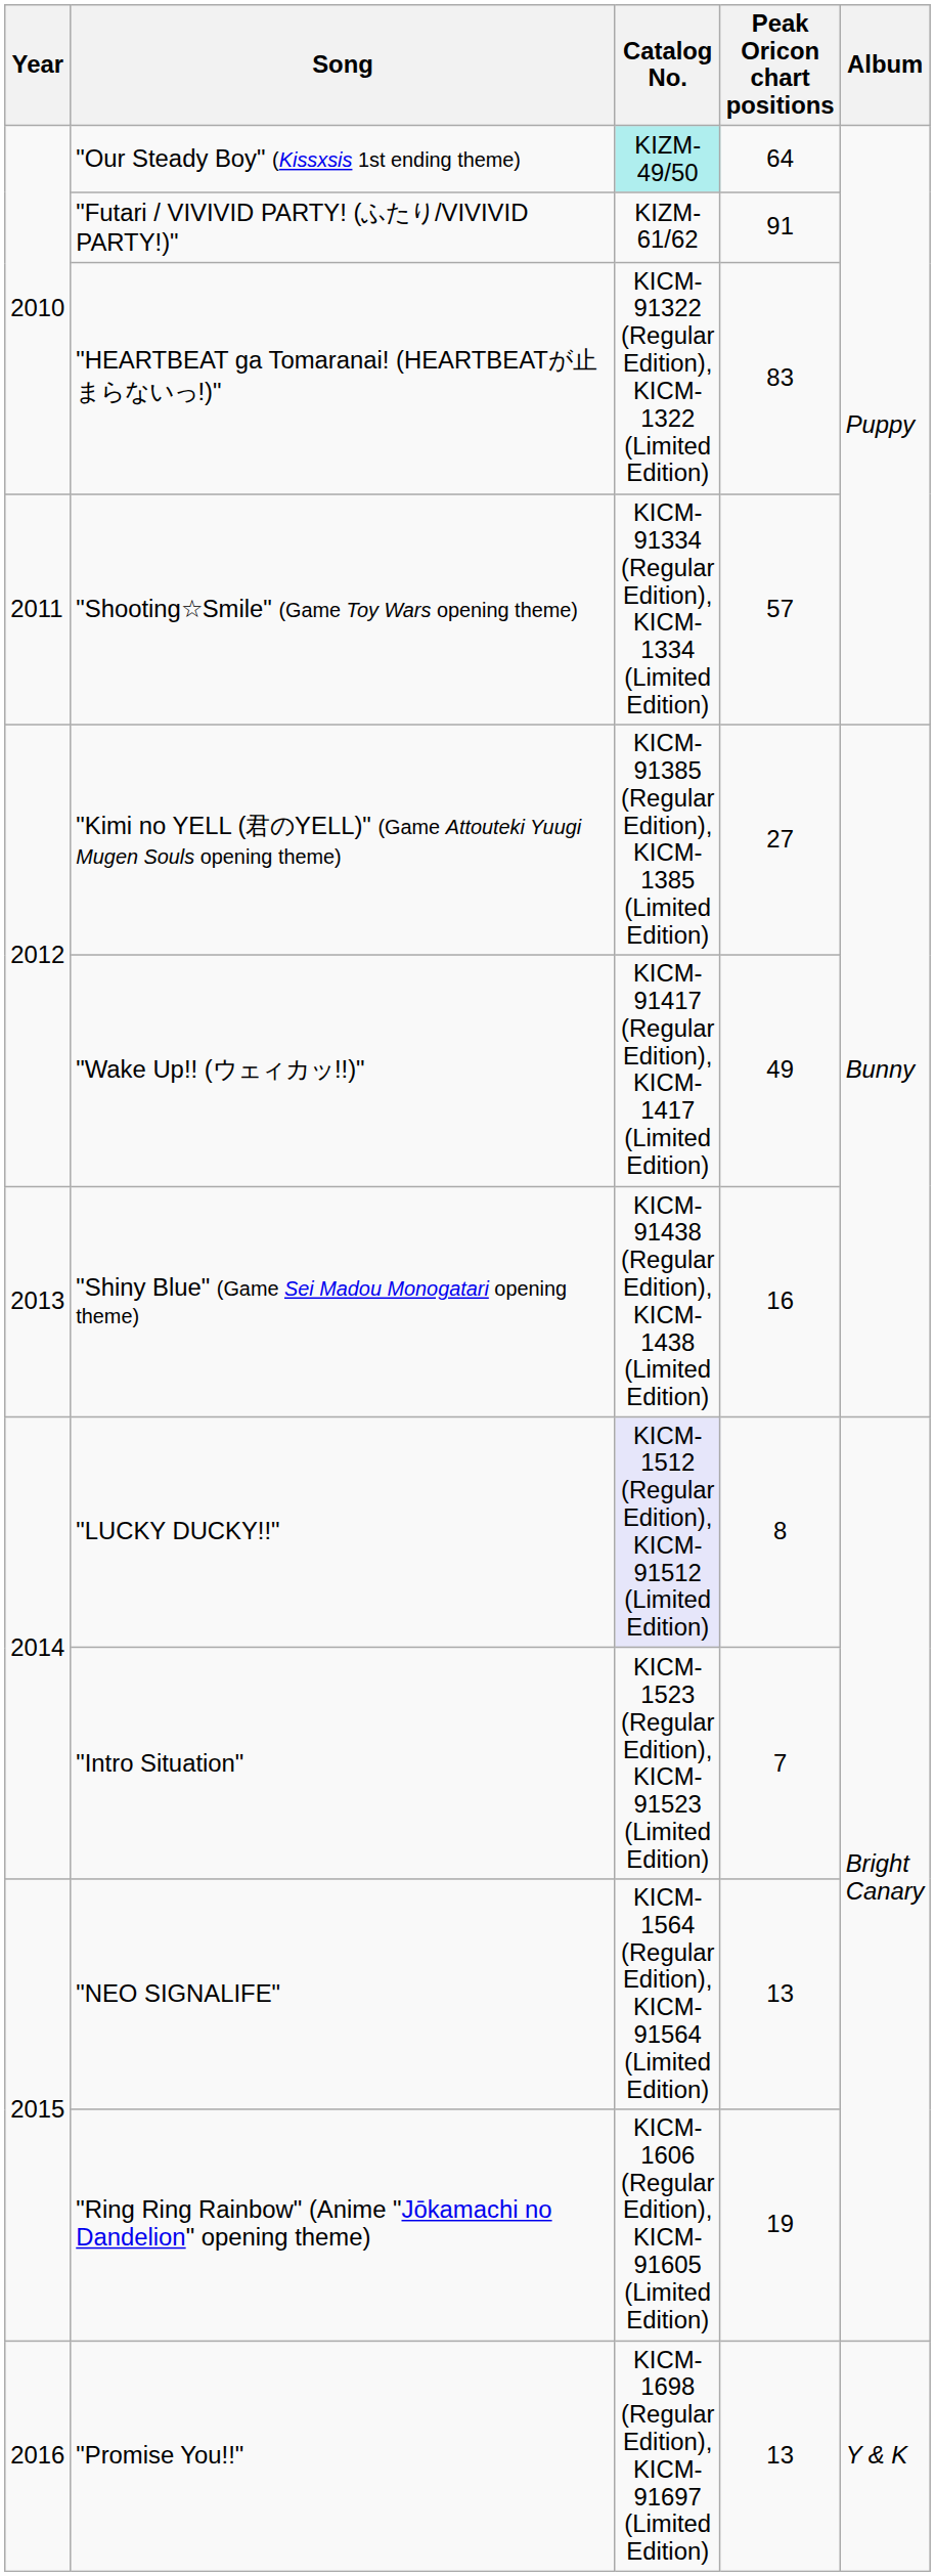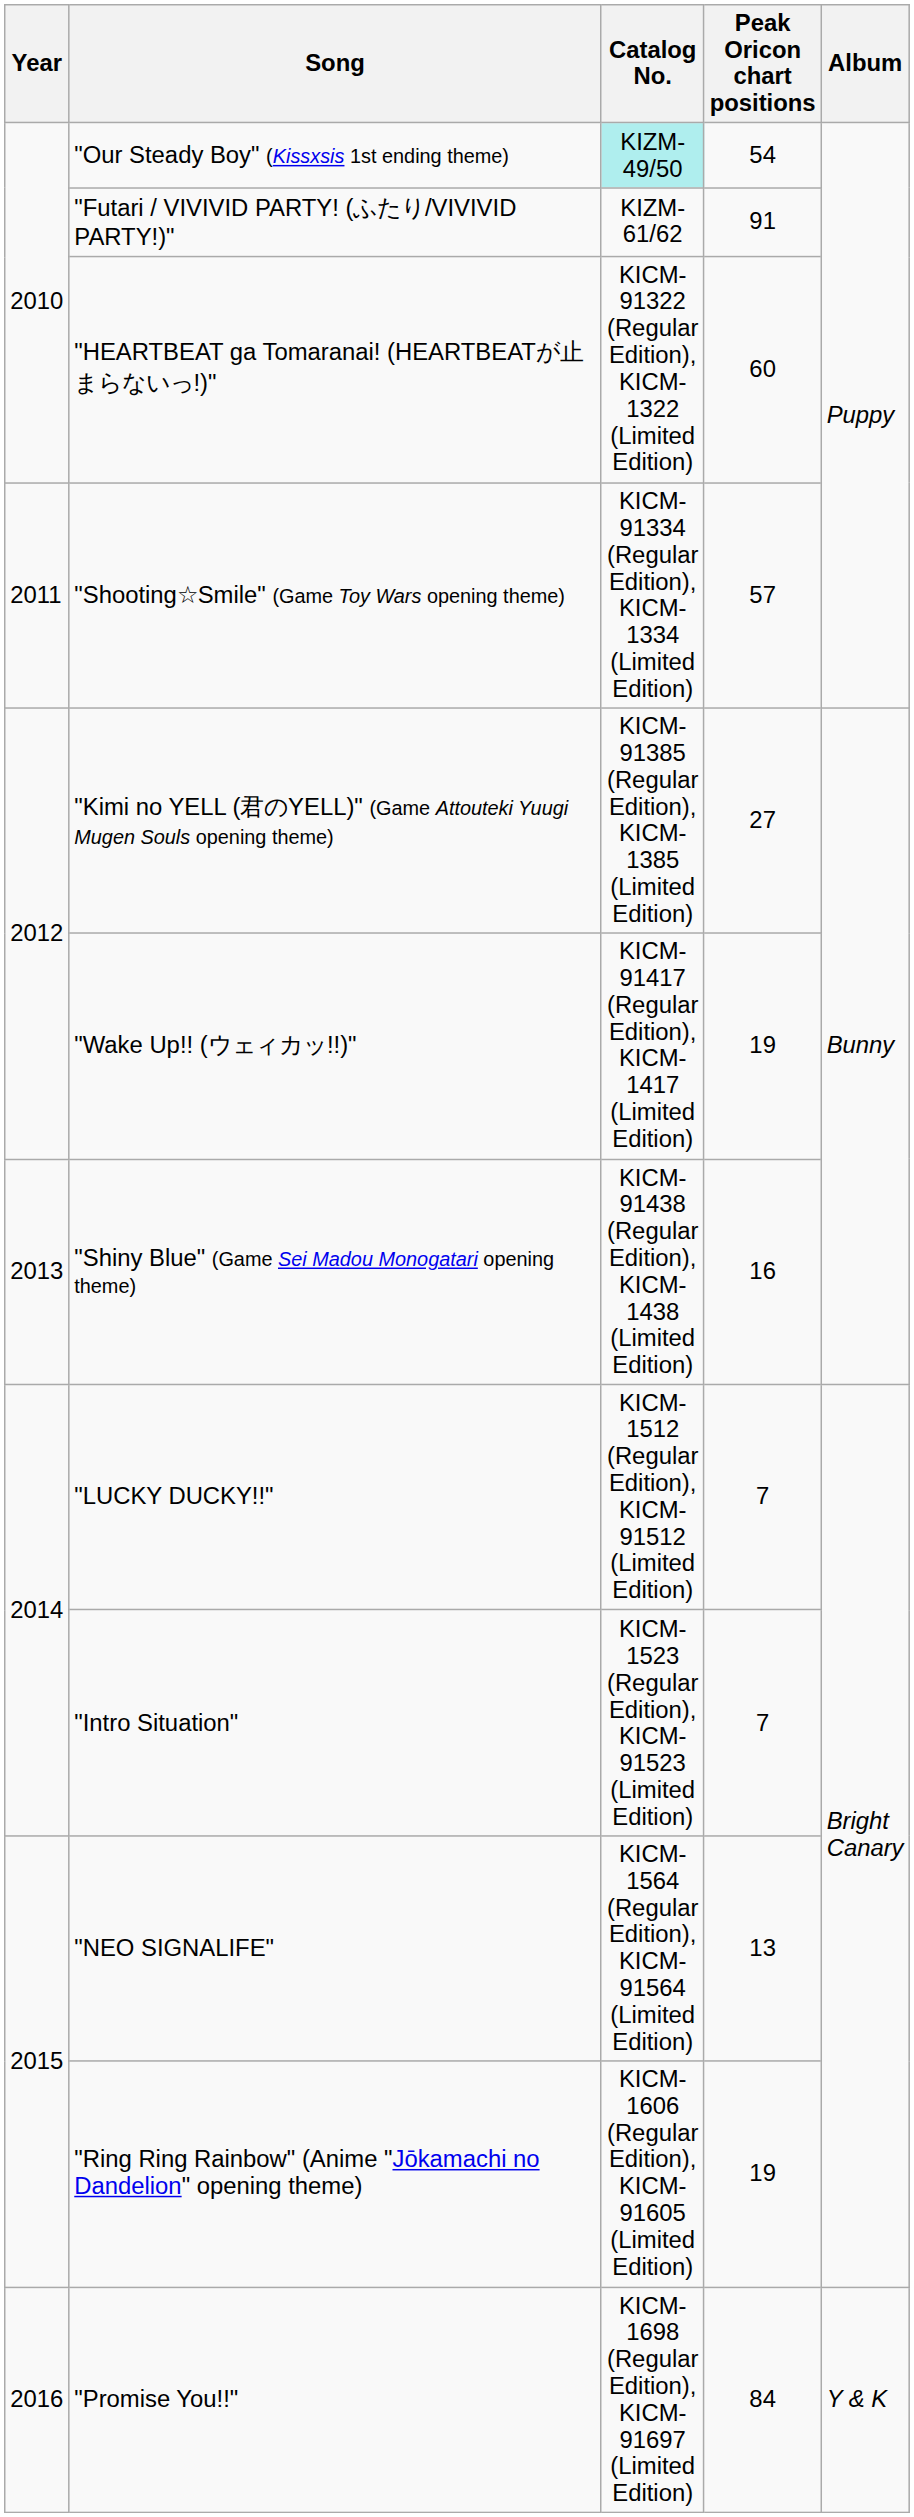"Our Steady Boy" (Kissxsis 1st ending theme) | Peak Oricon chart positions: 64 -> 54
"HEARTBEAT ga Tomaranai! (HEARTBEATが止まらないっ!)" | Peak Oricon chart positions: 83 -> 60
"Wake Up!! (ウェィカッ!!)" | Peak Oricon chart positions: 49 -> 19
"LUCKY DUCKY!!" | Catalog No.: lavender background -> no background
"LUCKY DUCKY!!" | Peak Oricon chart positions: 8 -> 7
"Promise You!!" | Peak Oricon chart positions: 13 -> 84
